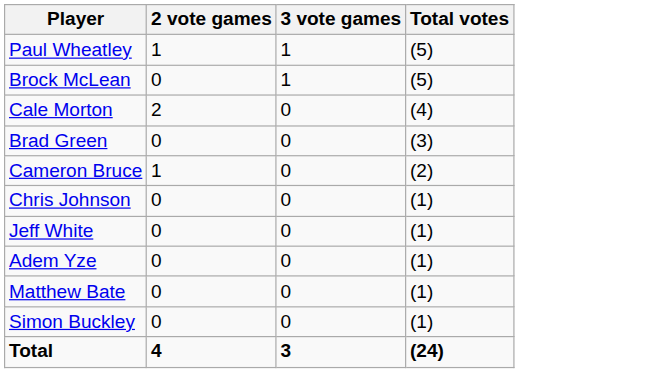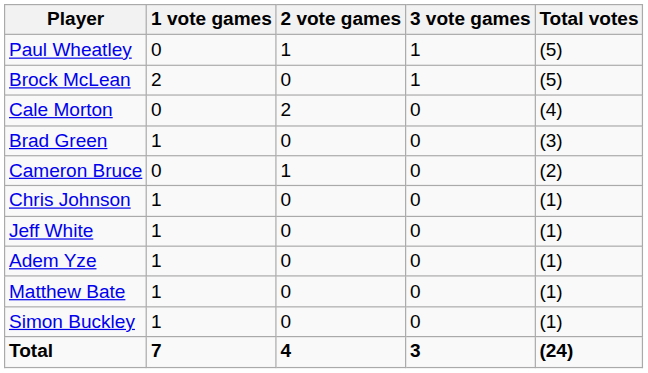+ column: 1 vote games | 0 | 2 | 0 | 1 | 0 | 1 | 1 | 1 | 1 | 1 | 7
